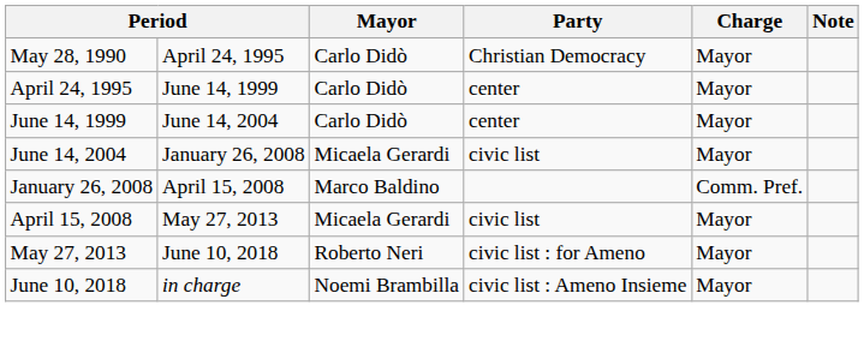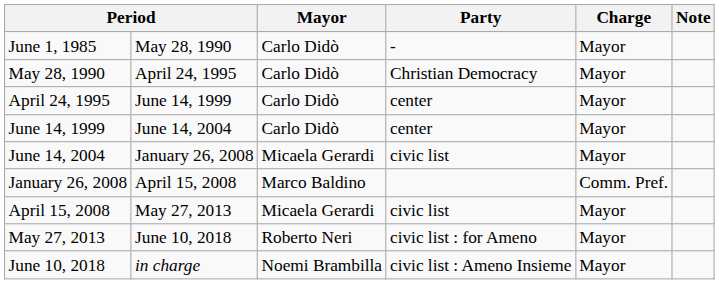+ row: June 1, 1985 | May 28, 1990 | Carlo Didò | - | Mayor
